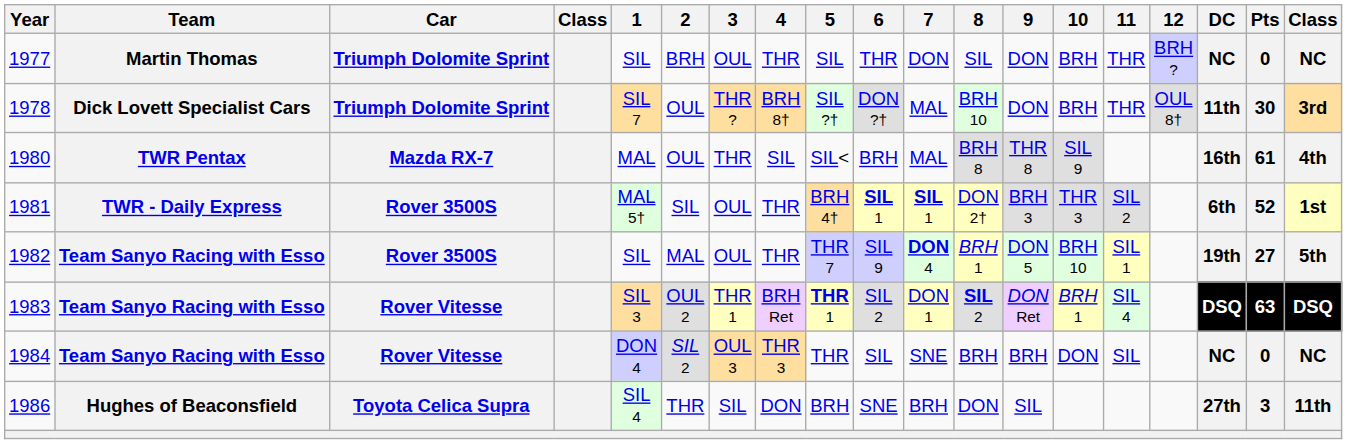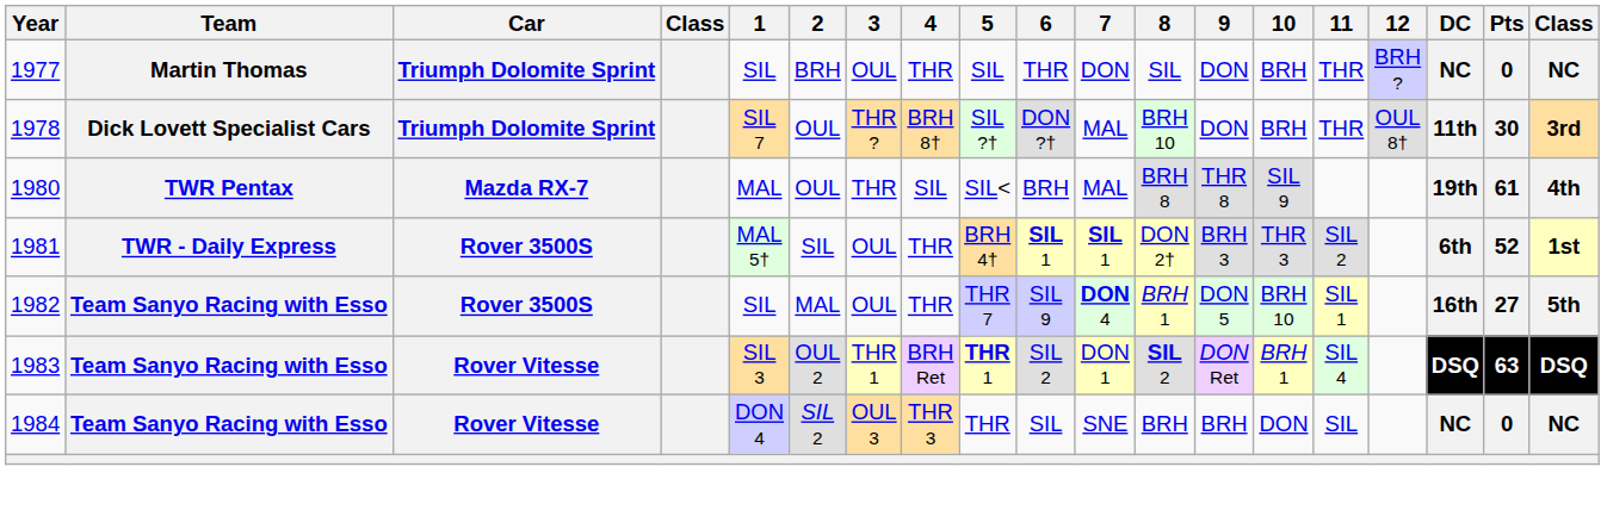1980 | DC: 16th -> 19th
1982 | DC: 19th -> 16th
- row: 1986 | Hughes of Beaconsfield | Toyota Celica Supra | SIL 4 | THR | SIL | DON | BRH | SNE | BRH | DON | SIL | 27th | 3 | 11th
